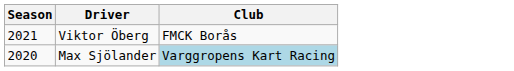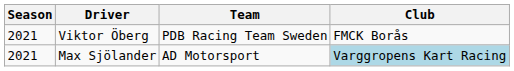+ column: Team | PDB Racing Team Sweden | AD Motorsport
Max Sjölander | Season: 2020 -> 2021
